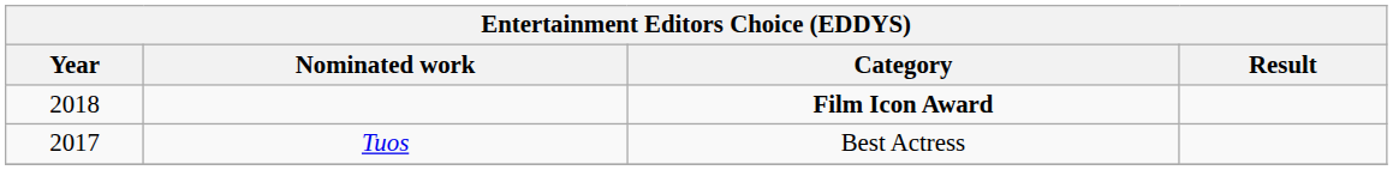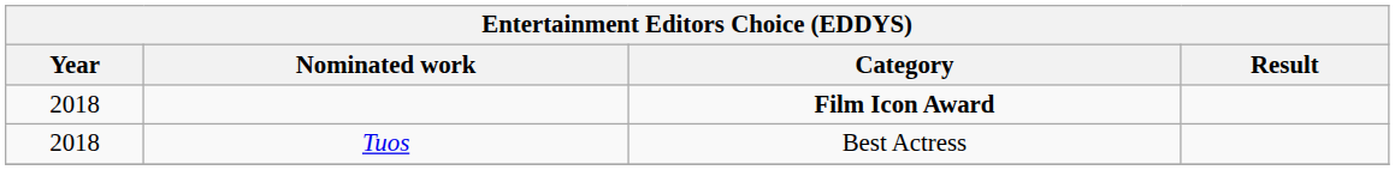Tuos | Year: 2017 -> 2018
